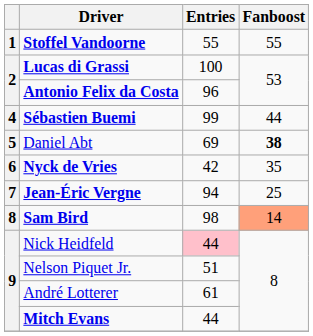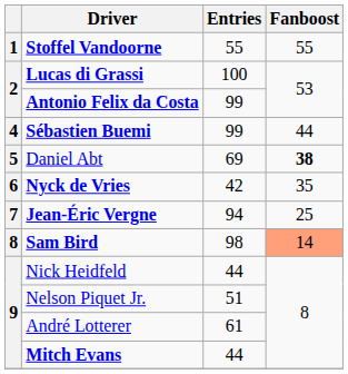Antonio Felix da Costa | Entries: 96 -> 99
Nick Heidfeld | Entries: pink background -> no background
